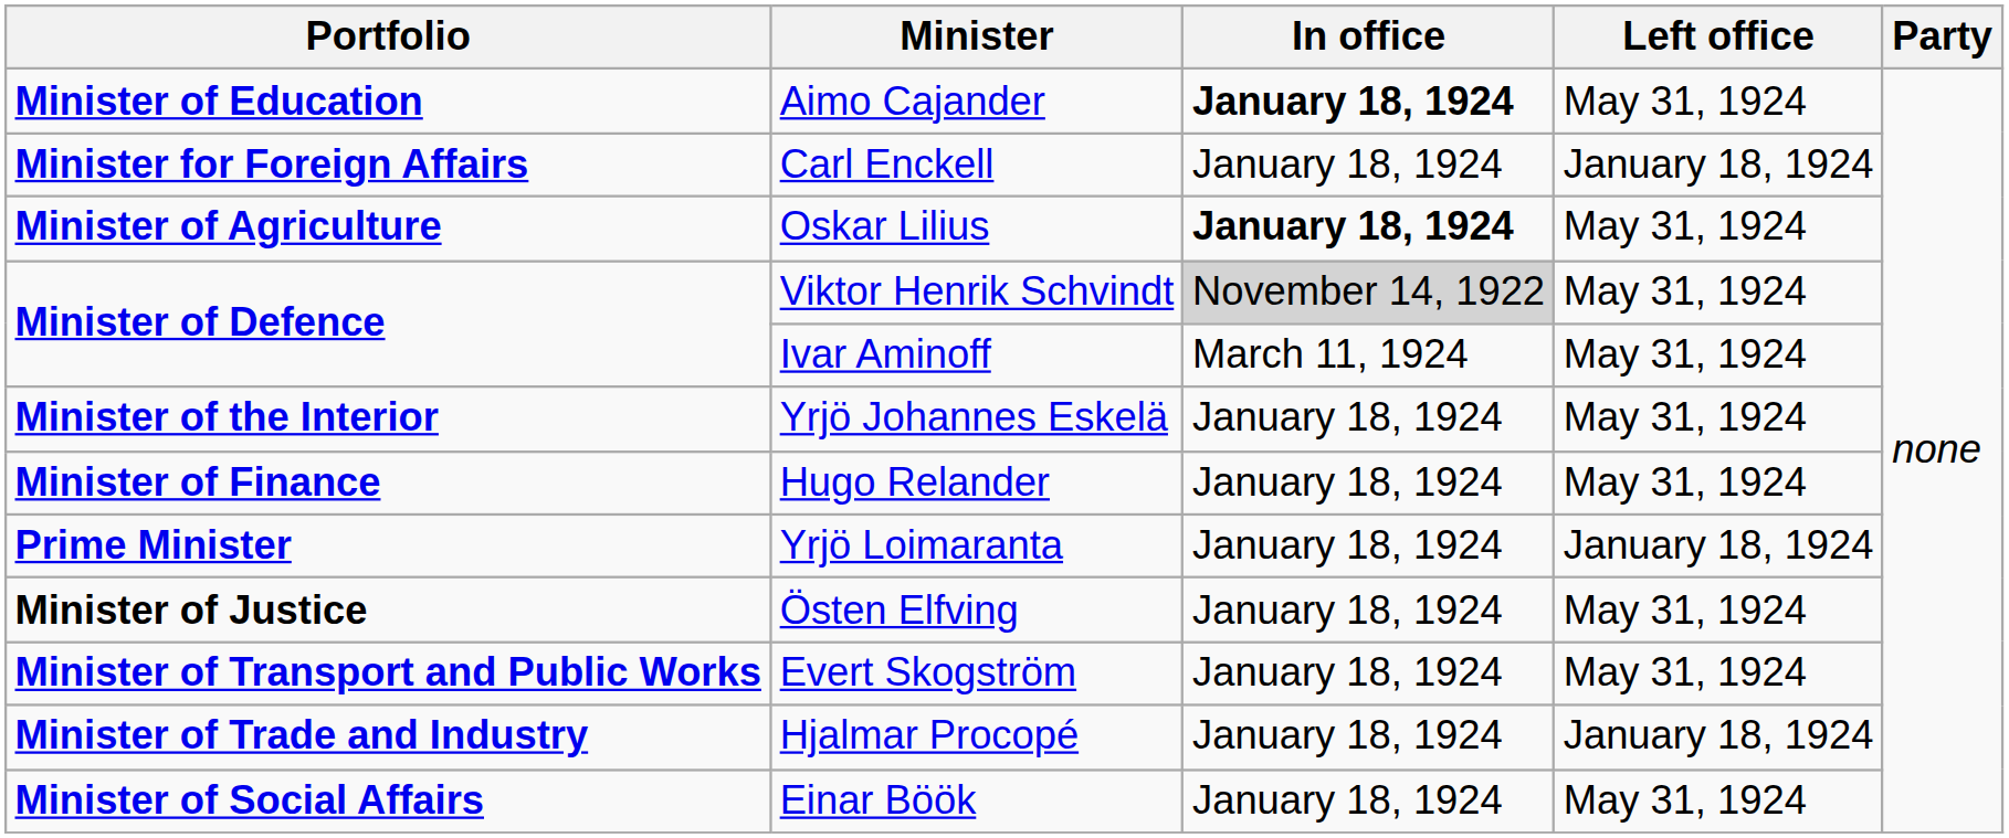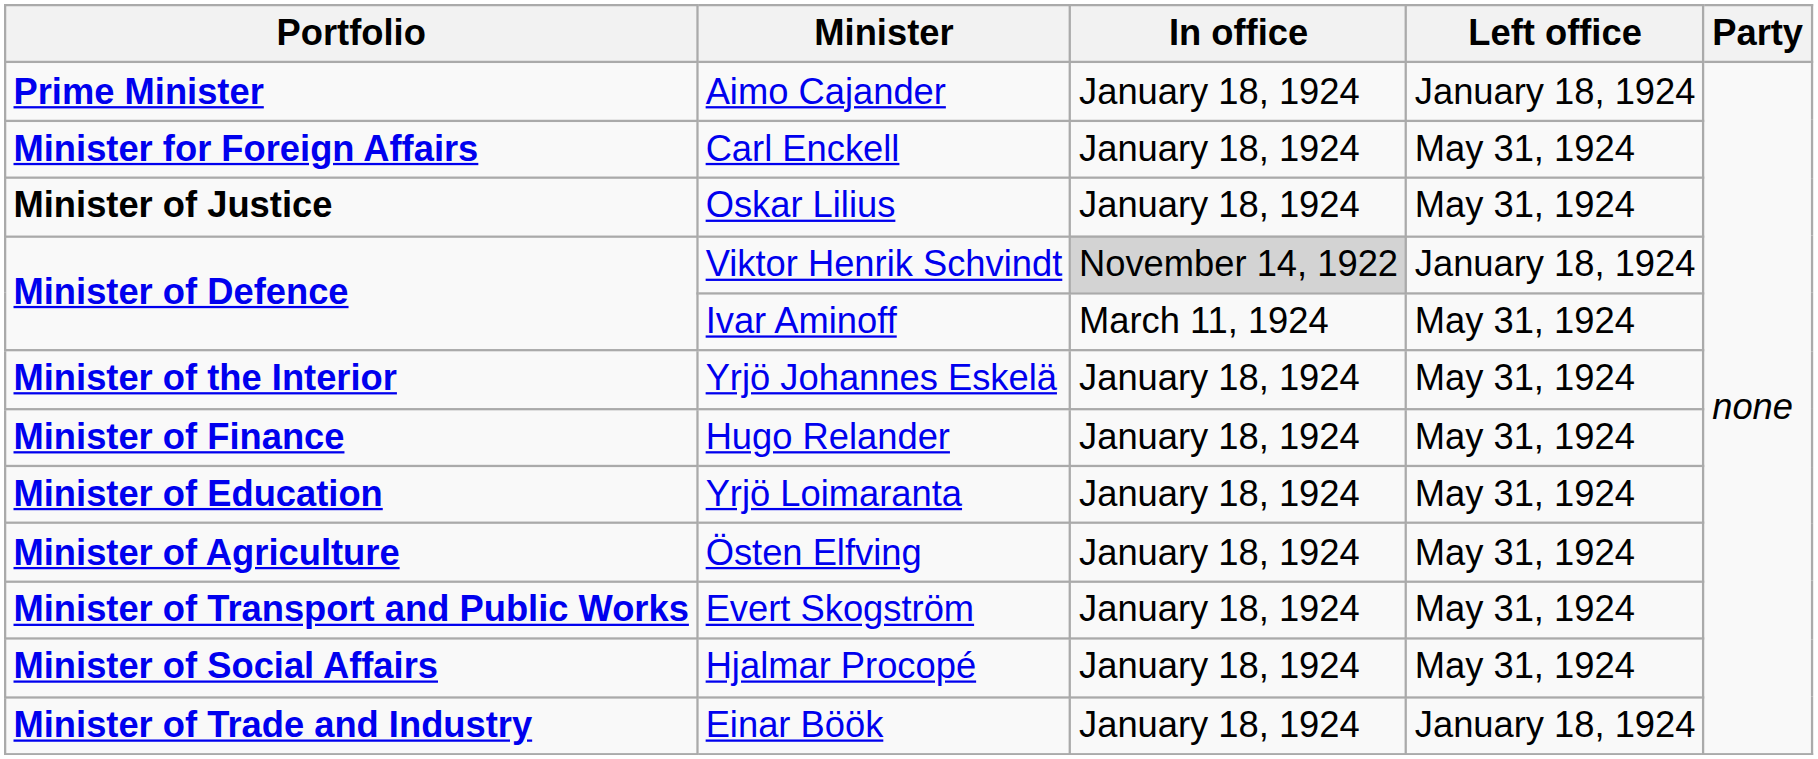Aimo Cajander | Portfolio: Minister of Education -> Prime Minister
Aimo Cajander | In office: bold -> normal
Aimo Cajander | Left office: May 31, 1924 -> January 18, 1924
Carl Enckell | Left office: January 18, 1924 -> May 31, 1924
Oskar Lilius | Portfolio: Minister of Agriculture -> Minister of Justice
Oskar Lilius | In office: bold -> normal
Viktor Henrik Schvindt | Left office: May 31, 1924 -> January 18, 1924
Yrjö Loimaranta | Portfolio: Prime Minister -> Minister of Education
Yrjö Loimaranta | Left office: January 18, 1924 -> May 31, 1924
Östen Elfving | Portfolio: Minister of Justice -> Minister of Agriculture
Hjalmar Procopé | Portfolio: Minister of Trade and Industry -> Minister of Social Affairs
Hjalmar Procopé | Left office: January 18, 1924 -> May 31, 1924
Einar Böök | Portfolio: Minister of Social Affairs -> Minister of Trade and Industry
Einar Böök | Left office: May 31, 1924 -> January 18, 1924
